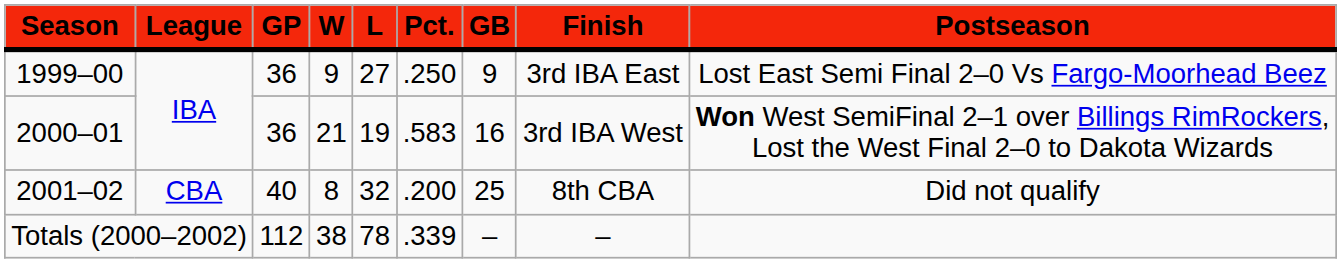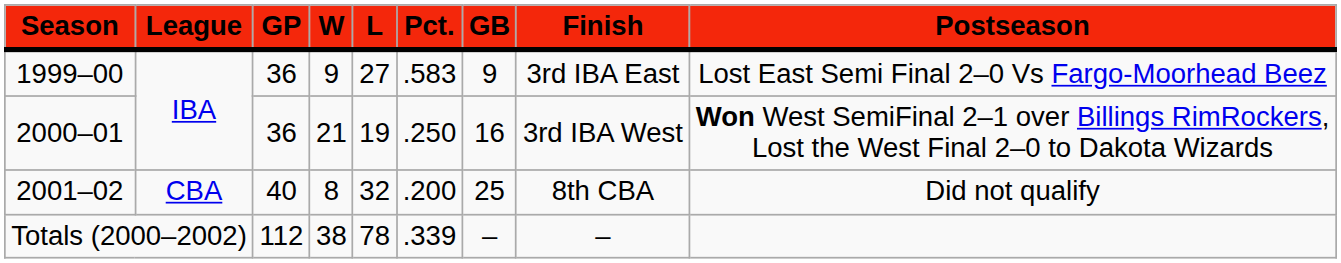1999–00 | Pct.: .250 -> .583
2000–01 | Pct.: .583 -> .250
